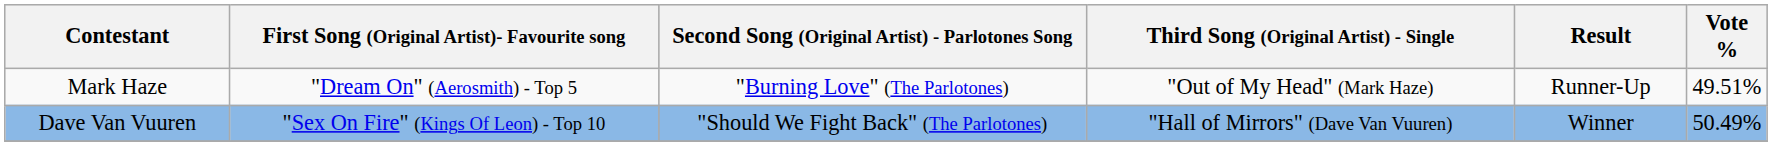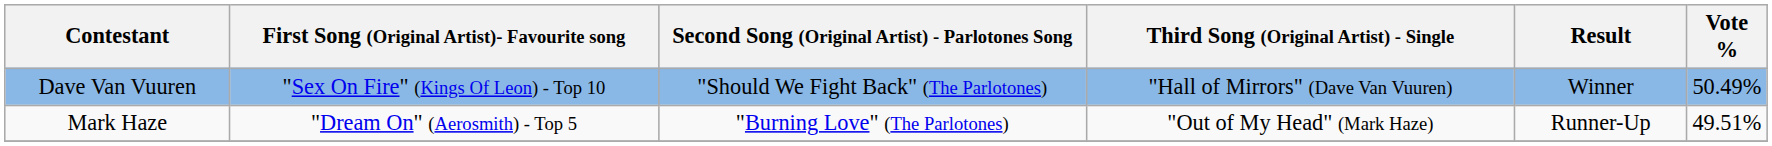rows swapped: Dave Van Vuuren <-> Mark Haze
